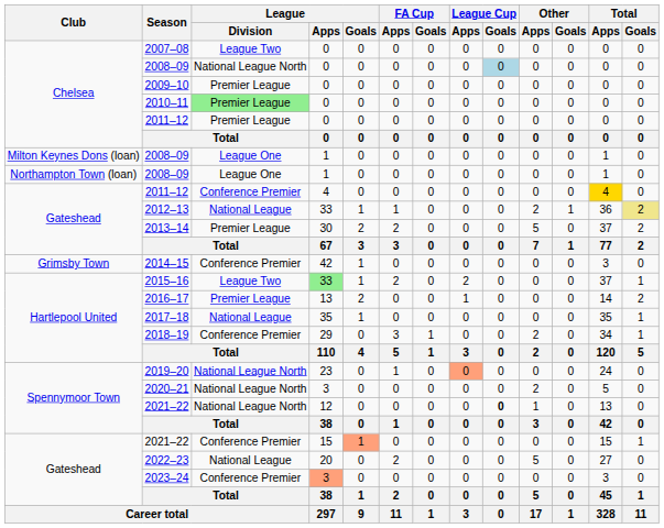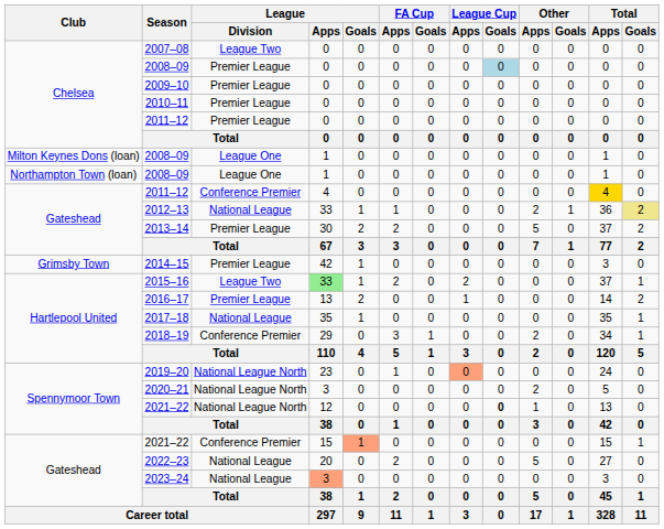Chelsea / 2008–09 | League / Division: National League North -> Premier League
2010–11 | League / Division: lightgreen background -> no background
2014–15 | League / Division: Conference Premier -> Premier League
2023–24 | League / Division: Conference Premier -> National League
